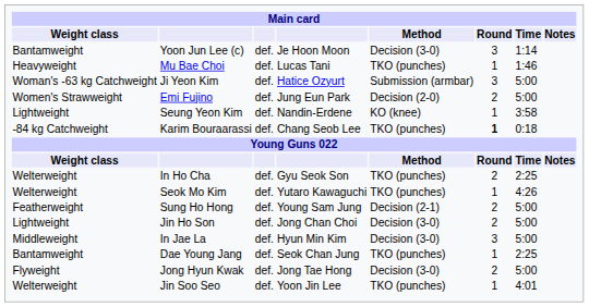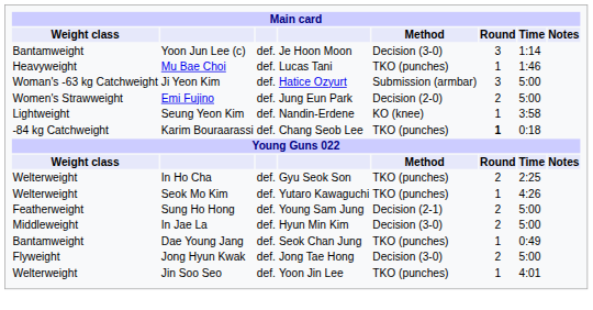- row: Lightweight | Jin Ho Son | def. | Jong Chan Choi | Decision (3-0) | 2 | 5:00
In Jae La | Round: 3 -> 2
Dae Young Jang | Time: 2:25 -> 0:49
